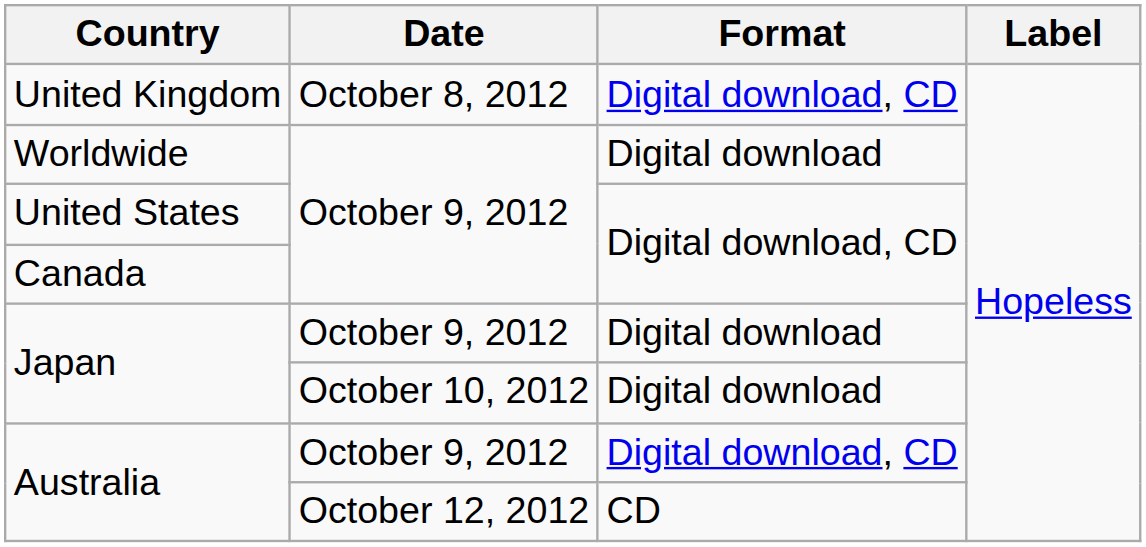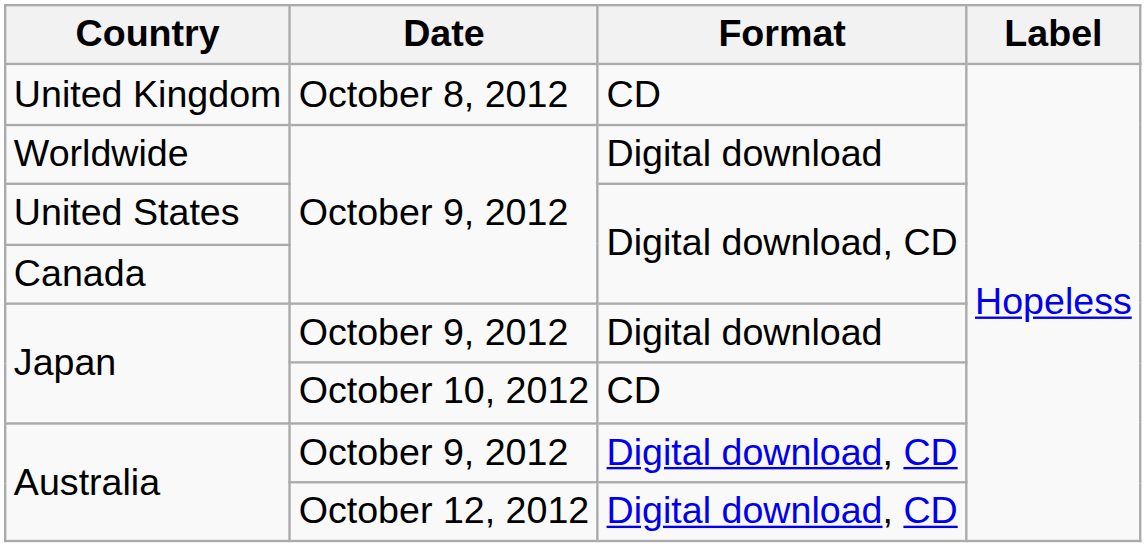United Kingdom | Format: Digital download, CD -> CD
Japan / October 10, 2012 | Format: Digital download -> CD
Australia / October 12, 2012 | Format: CD -> Digital download, CD
